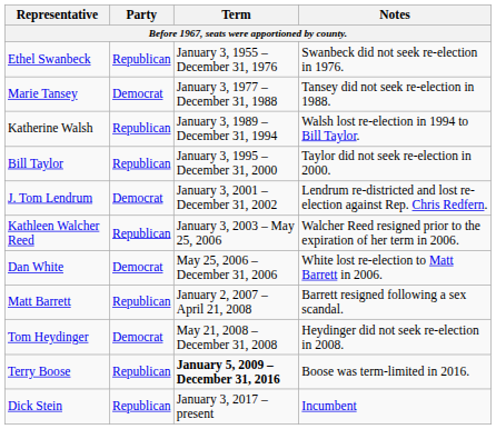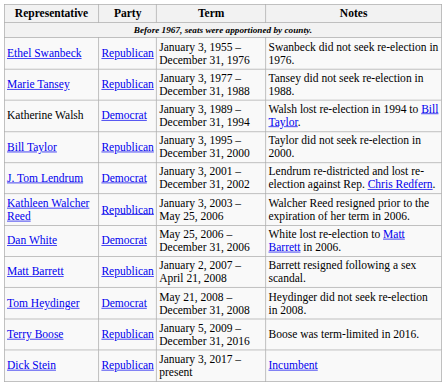Marie Tansey | Party: Democrat -> Republican
Katherine Walsh | Party: Republican -> Democrat
Terry Boose | Term: bold -> normal
